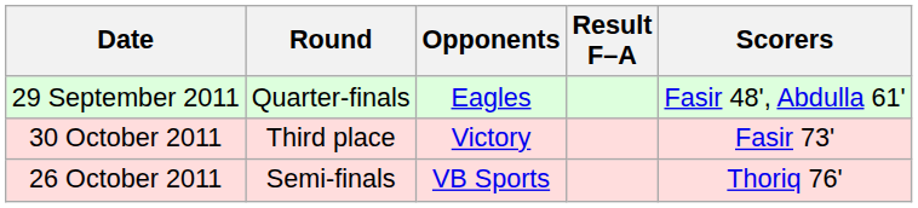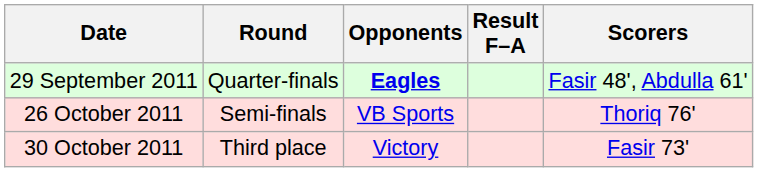29 September 2011 | Opponents: normal -> bold
rows swapped: 26 October 2011 <-> 30 October 2011
